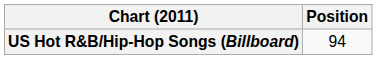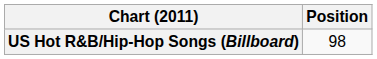US Hot R&B/Hip-Hop Songs (Billboard) | Position: 94 -> 98
